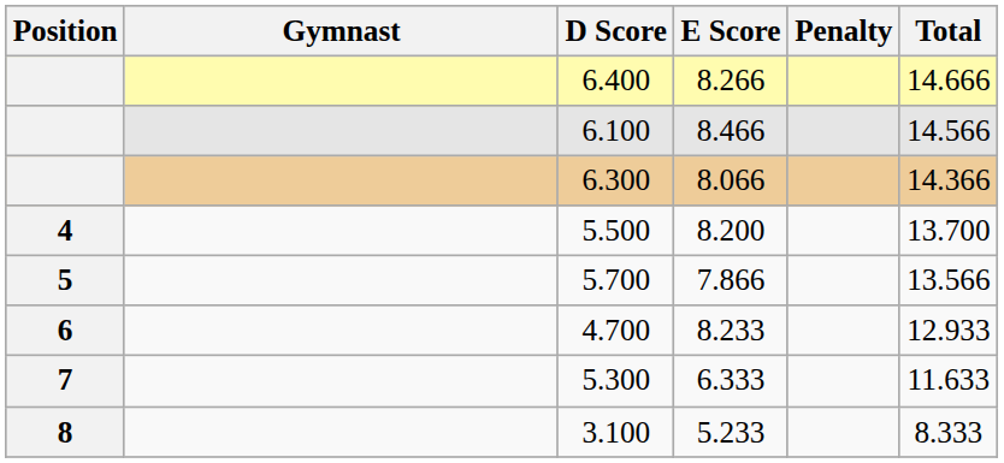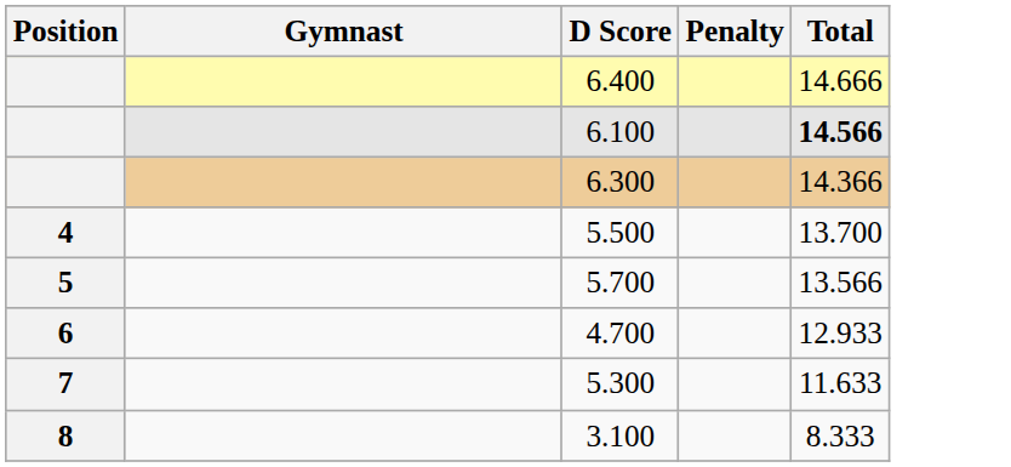- column: E Score | 8.266 | 8.466 | 8.066 | 8.200 | 7.866 | 8.233 | 6.333 | 5.233
6.100 | Total: normal -> bold
